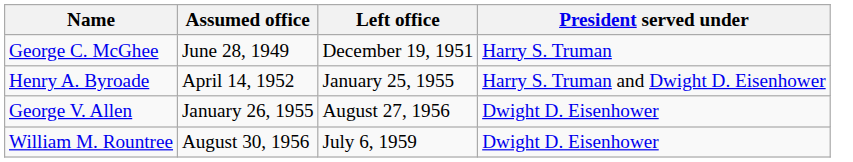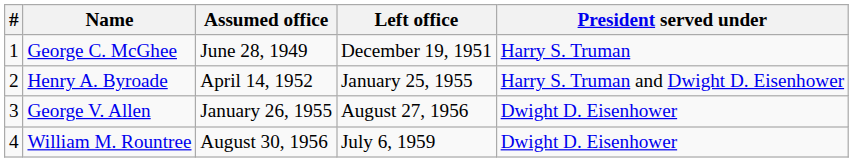+ column: # | 1 | 2 | 3 | 4
